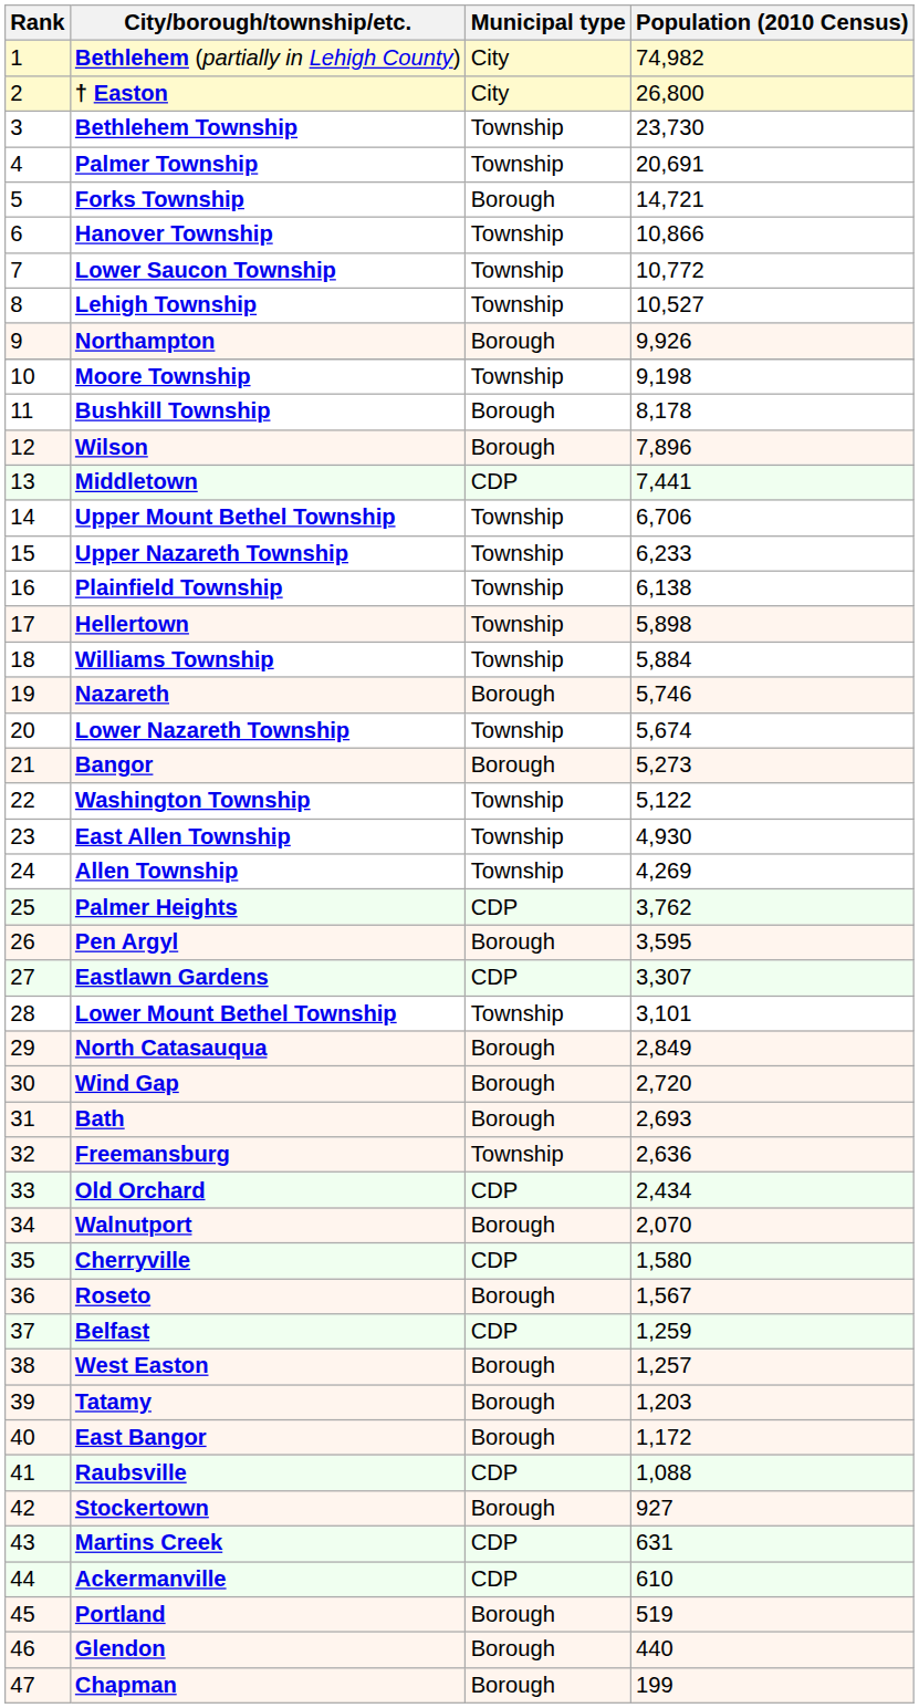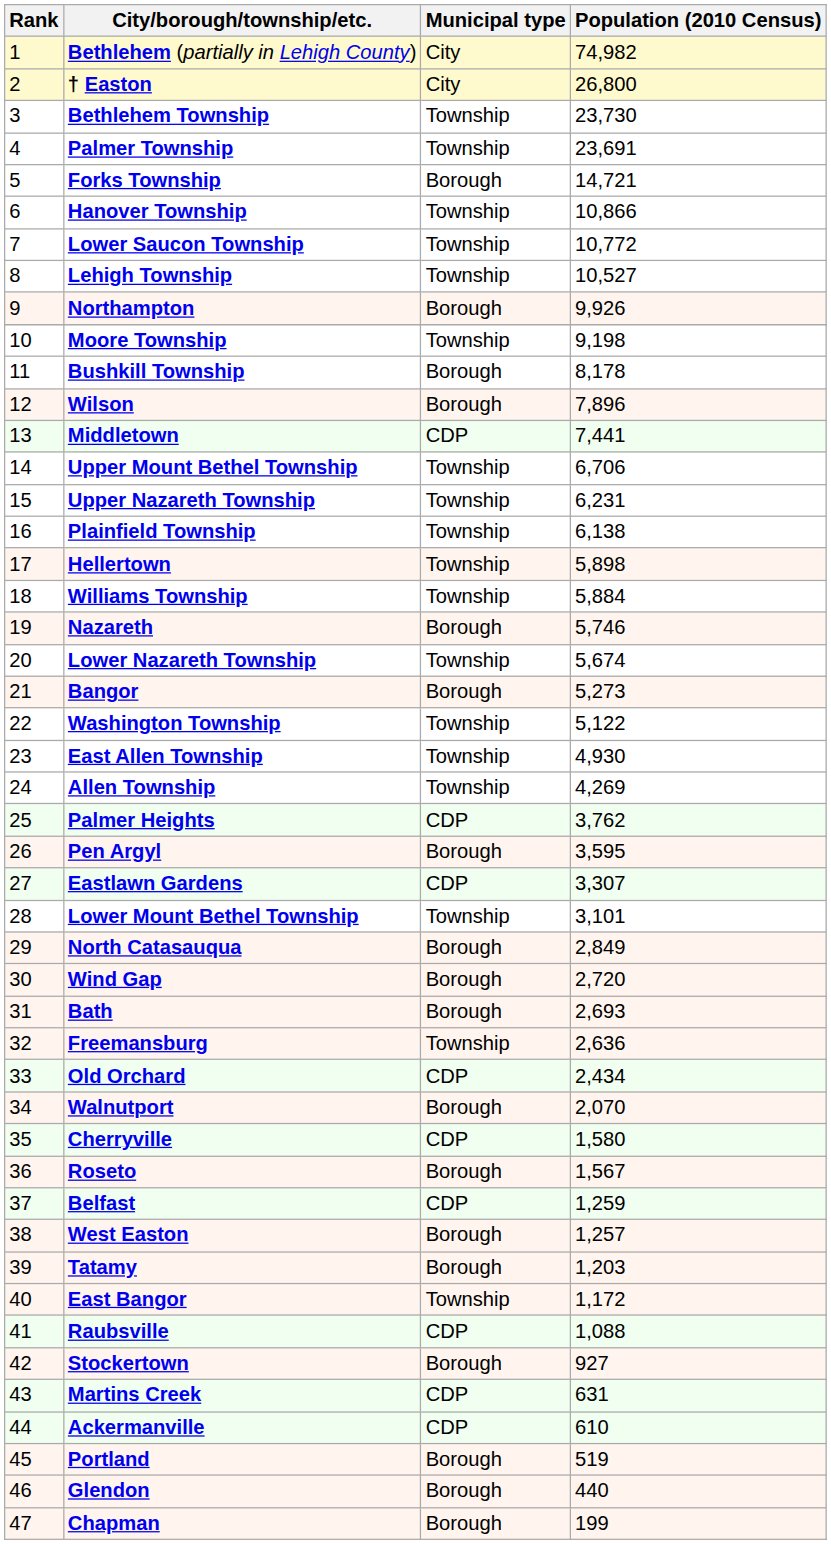Palmer Township | Population (2010 Census): 20,691 -> 23,691
Upper Nazareth Township | Population (2010 Census): 6,233 -> 6,231
East Bangor | Municipal type: Borough -> Township
